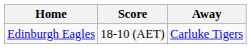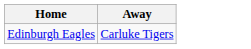- column: Score | 18-10 (AET)
